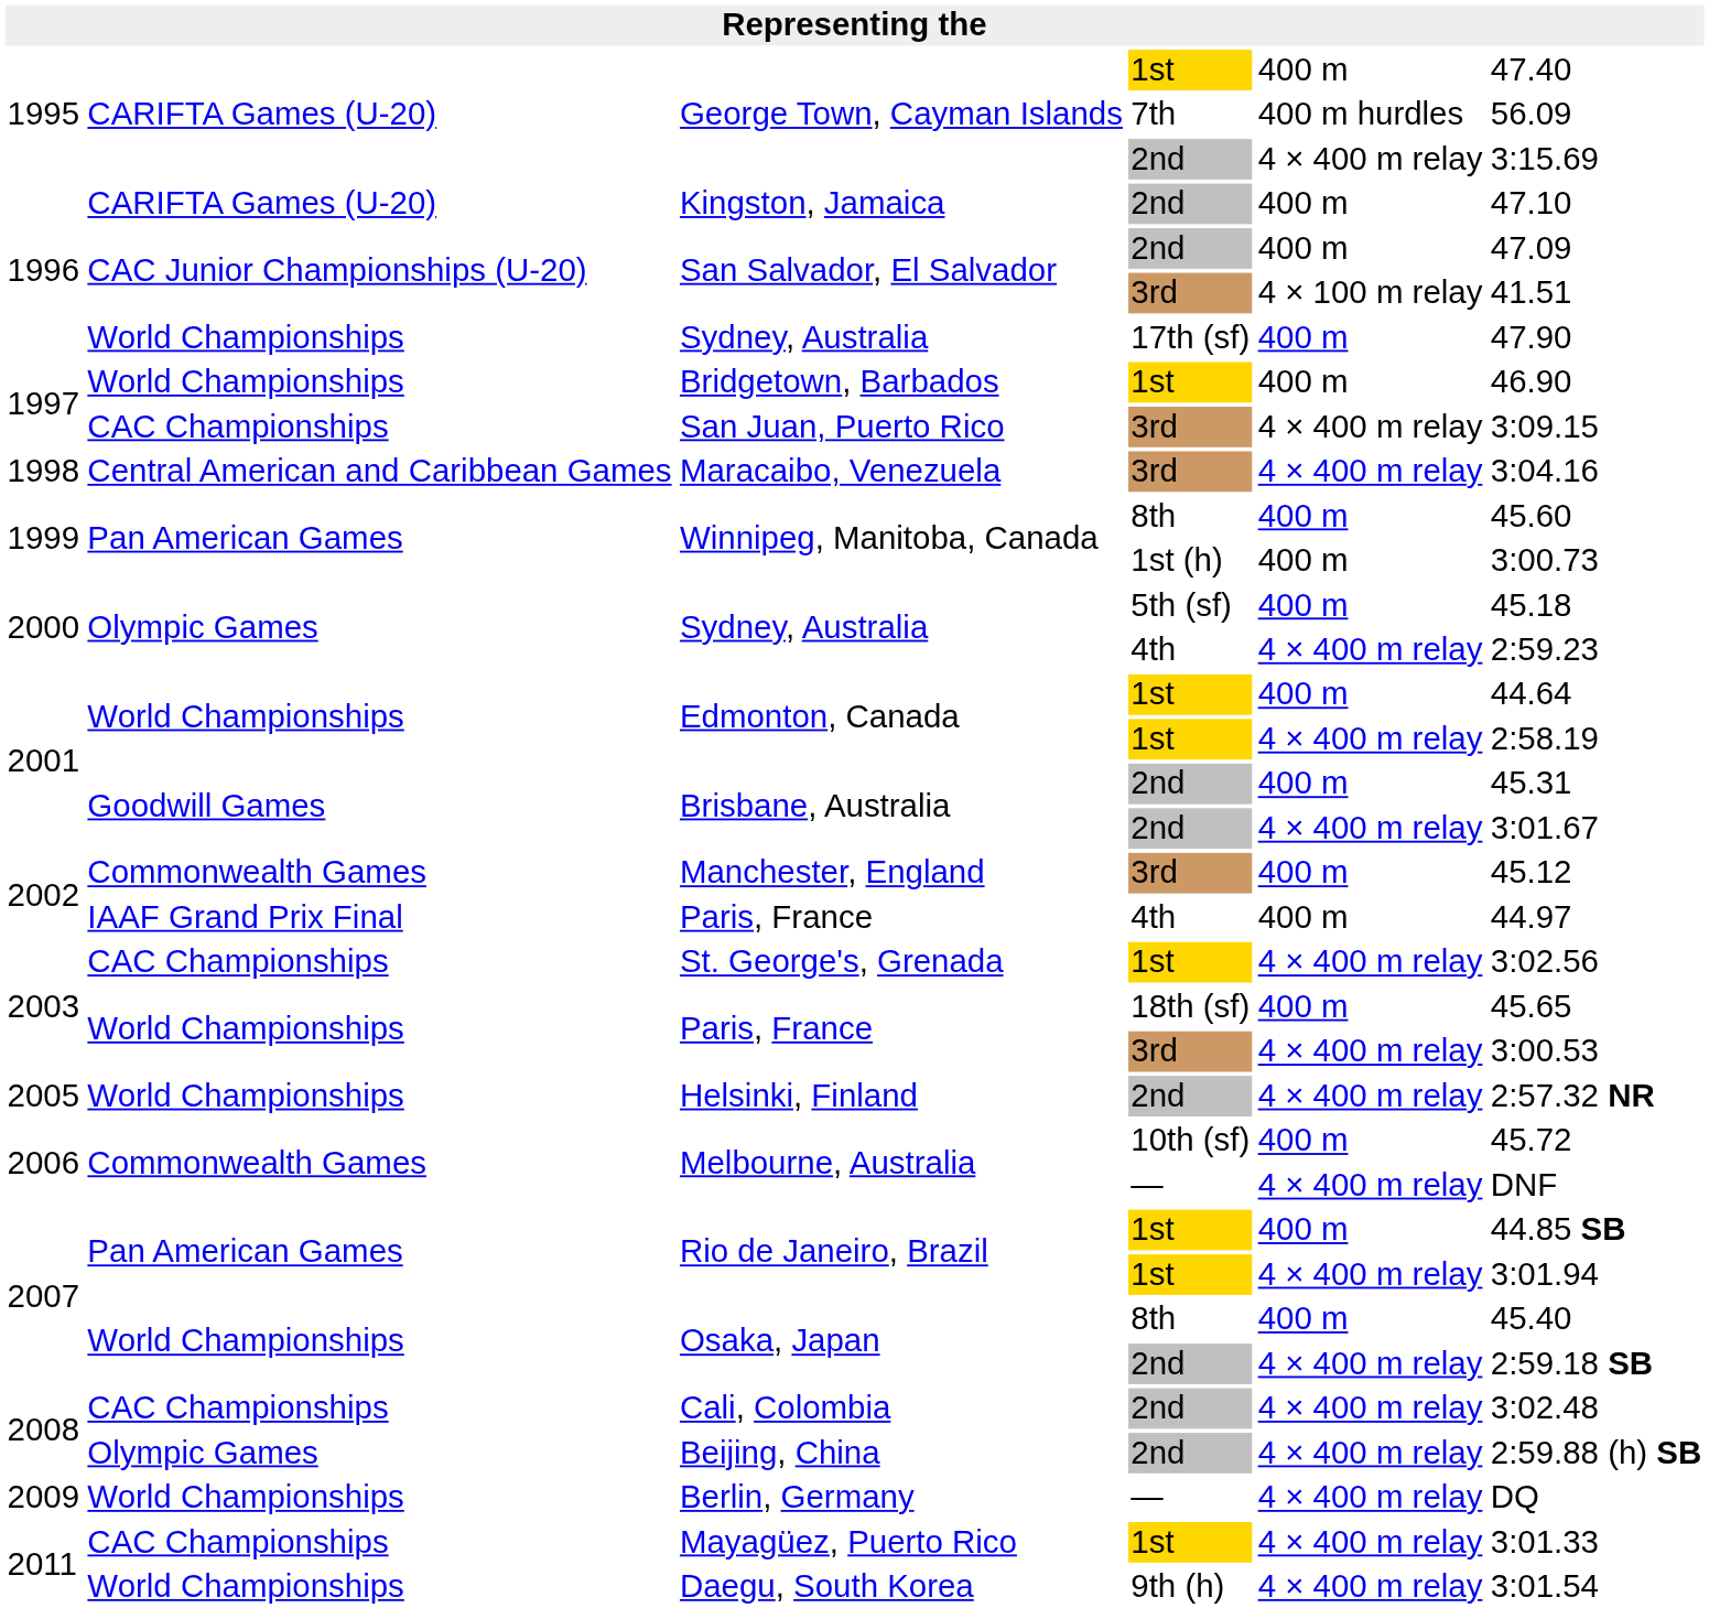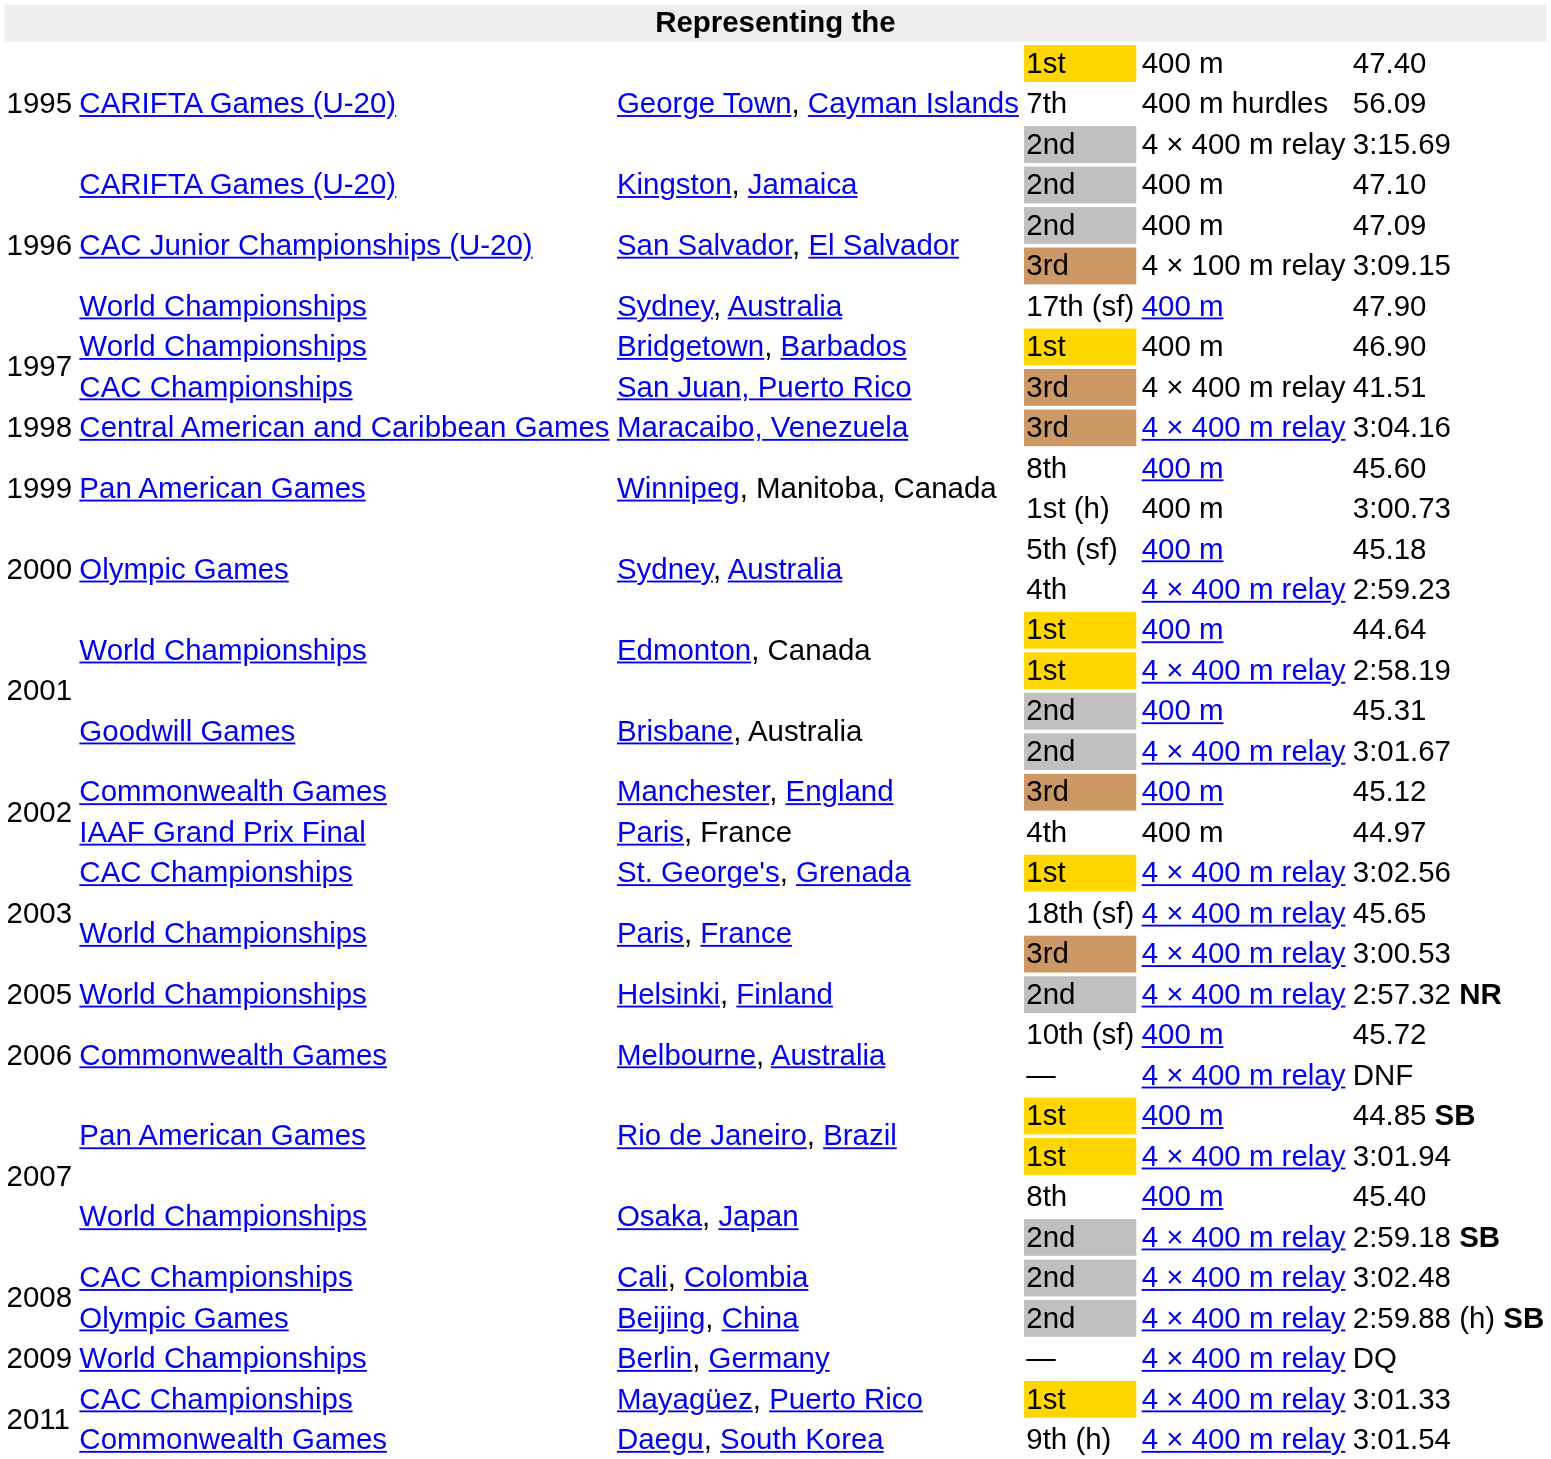San Salvador, El Salvador / 3rd | column 6: 41.51 -> 3:09.15
San Juan, Puerto Rico | column 6: 3:09.15 -> 41.51
Paris, France / 18th (sf) | column 5: 400 m -> 4 × 400 m relay
Daegu, South Korea | column 2: World Championships -> Commonwealth Games
